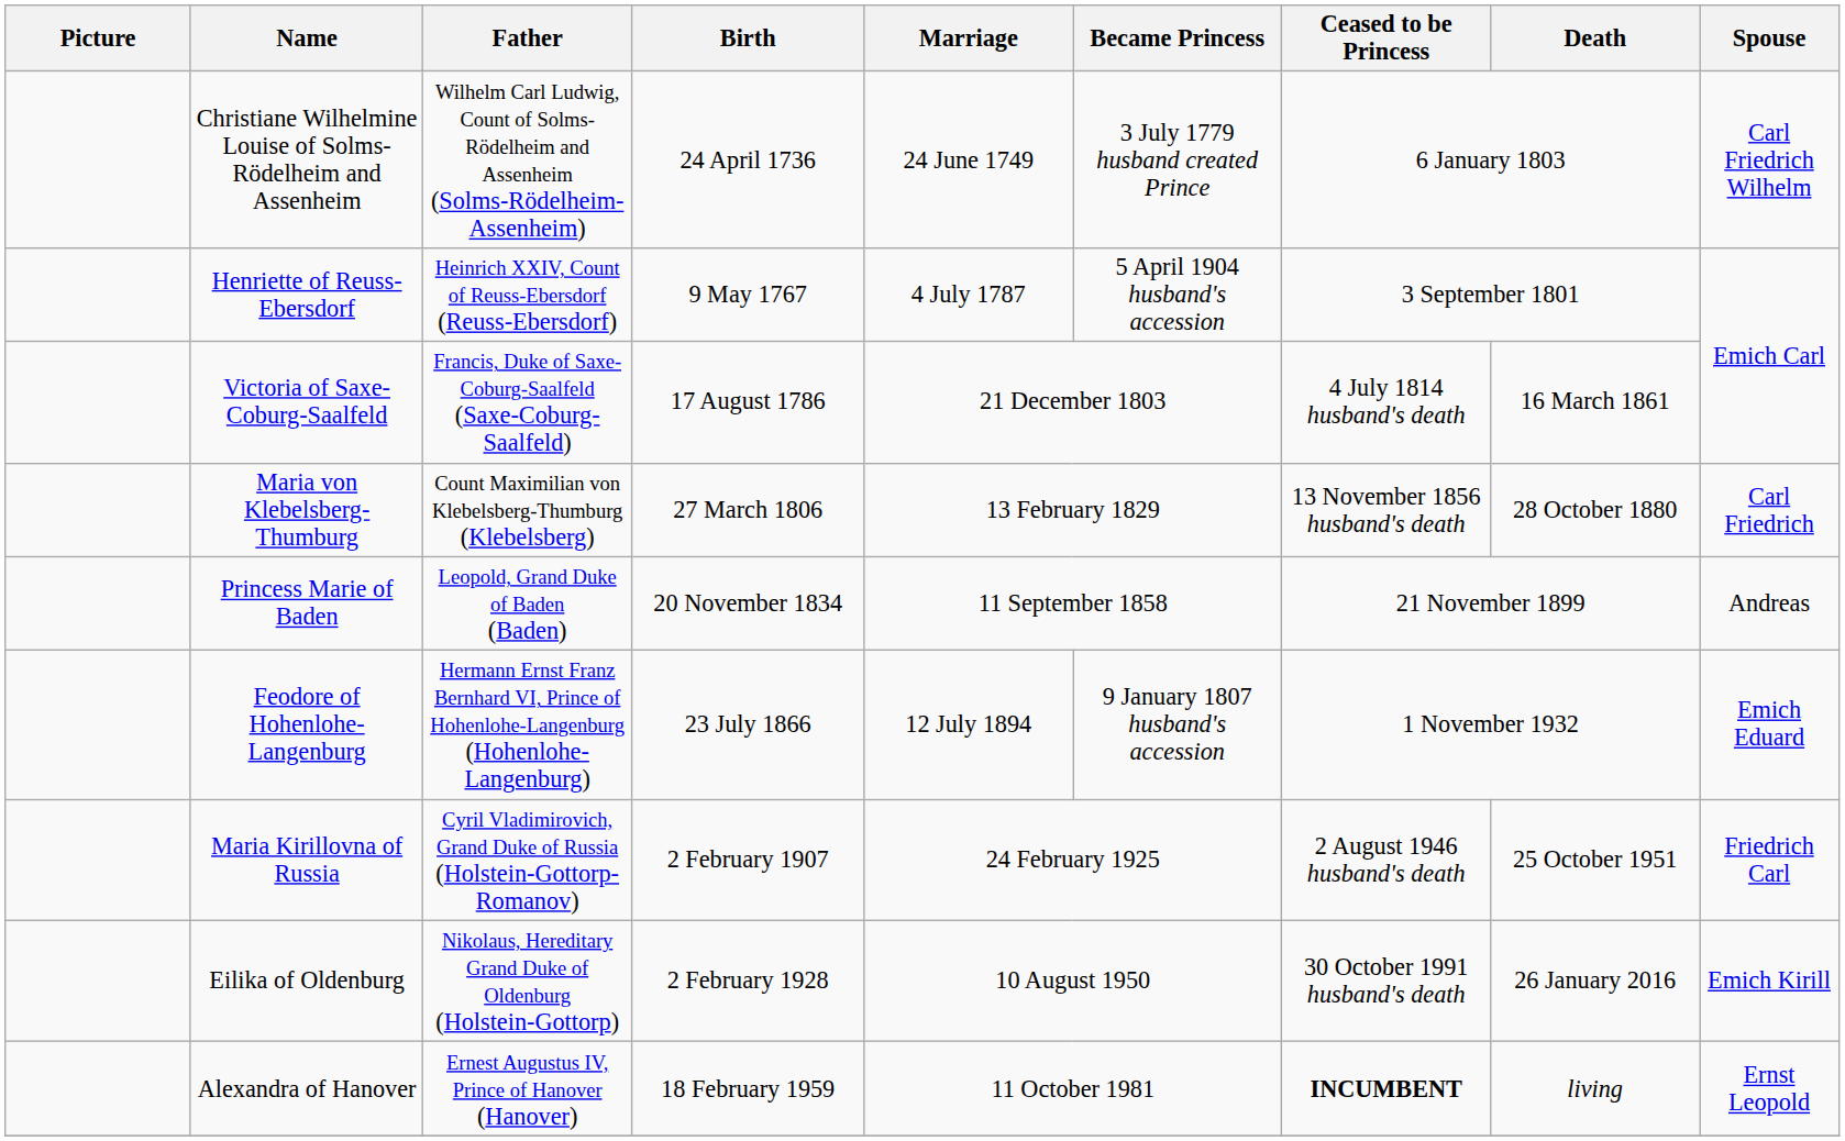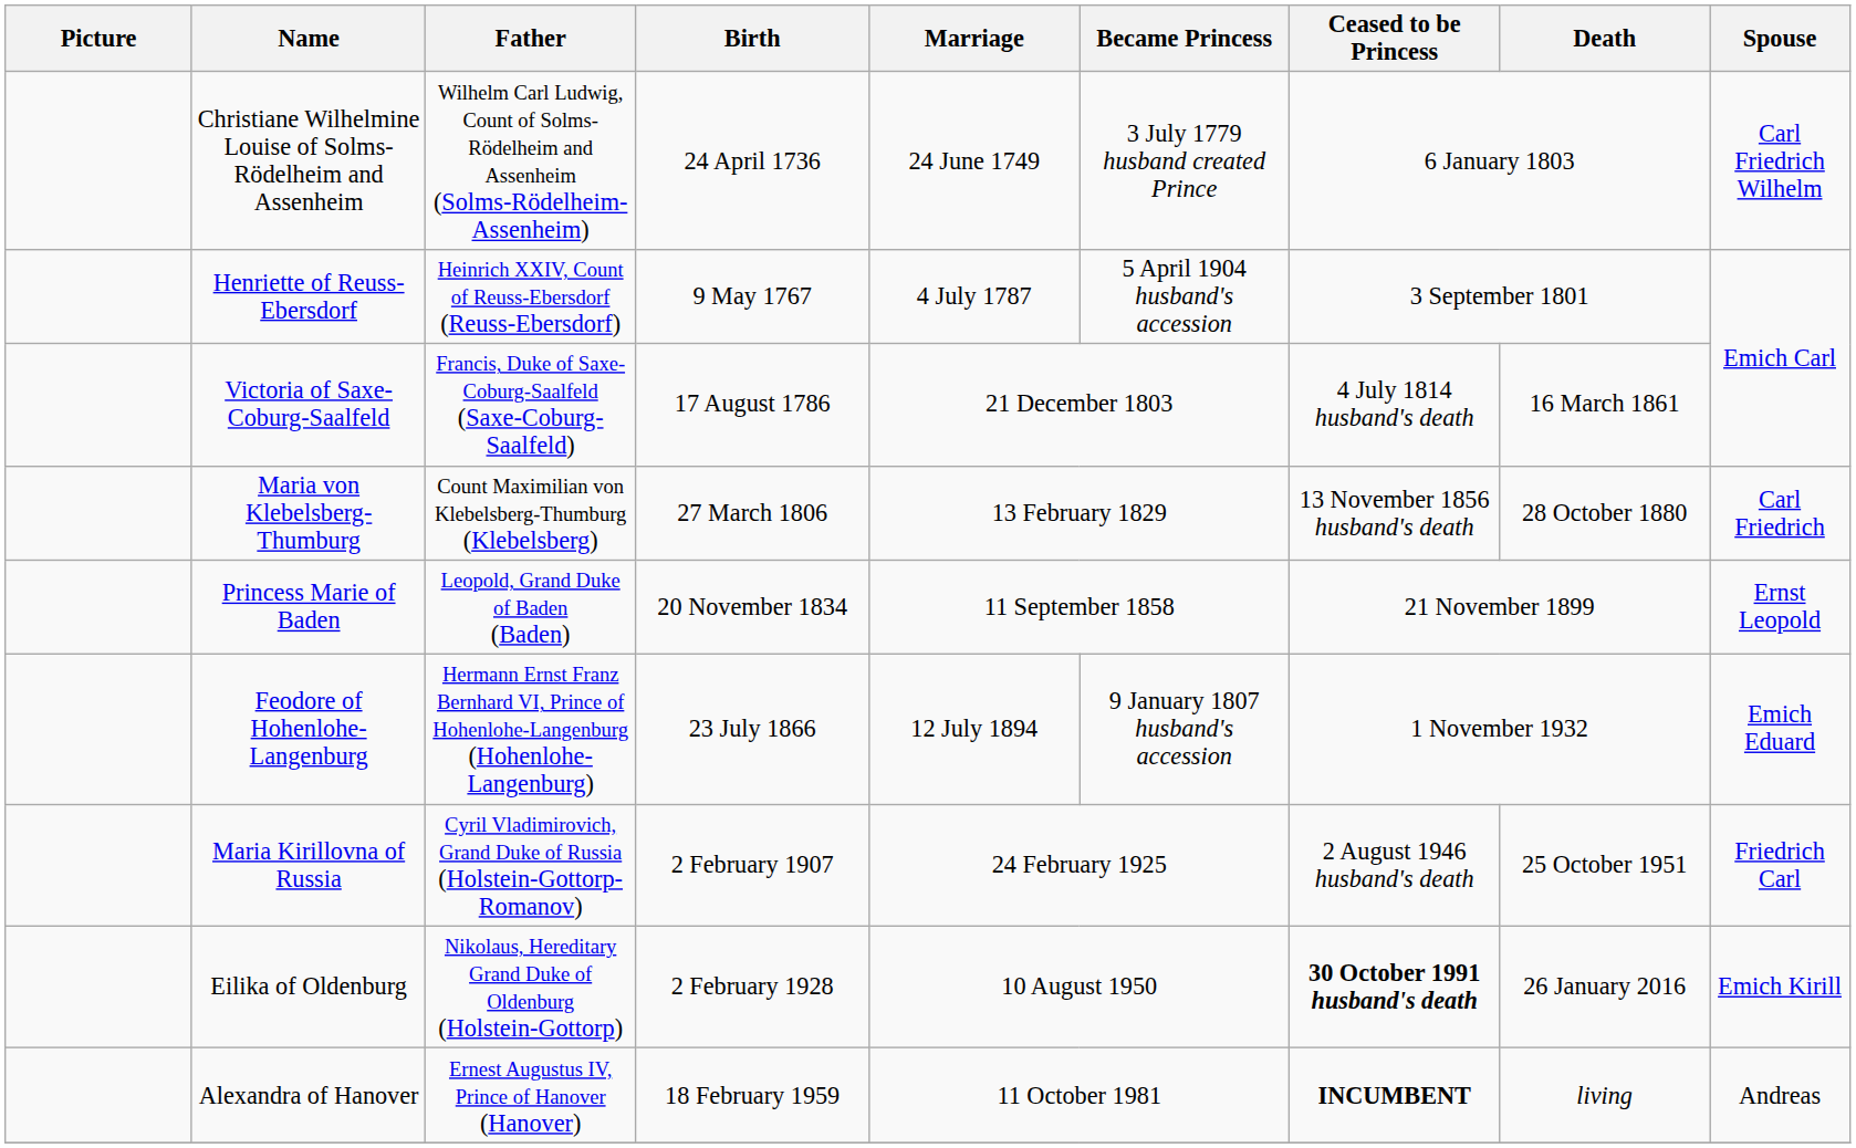Princess Marie of Baden | Spouse: Andreas -> Ernst Leopold
Eilika of Oldenburg | Ceased to be Princess: normal -> bold
Alexandra of Hanover | Spouse: Ernst Leopold -> Andreas
